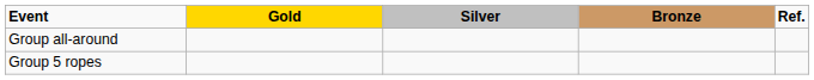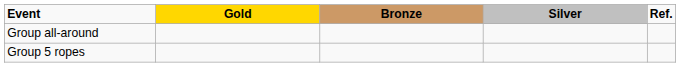columns swapped: Silver <-> Bronze
